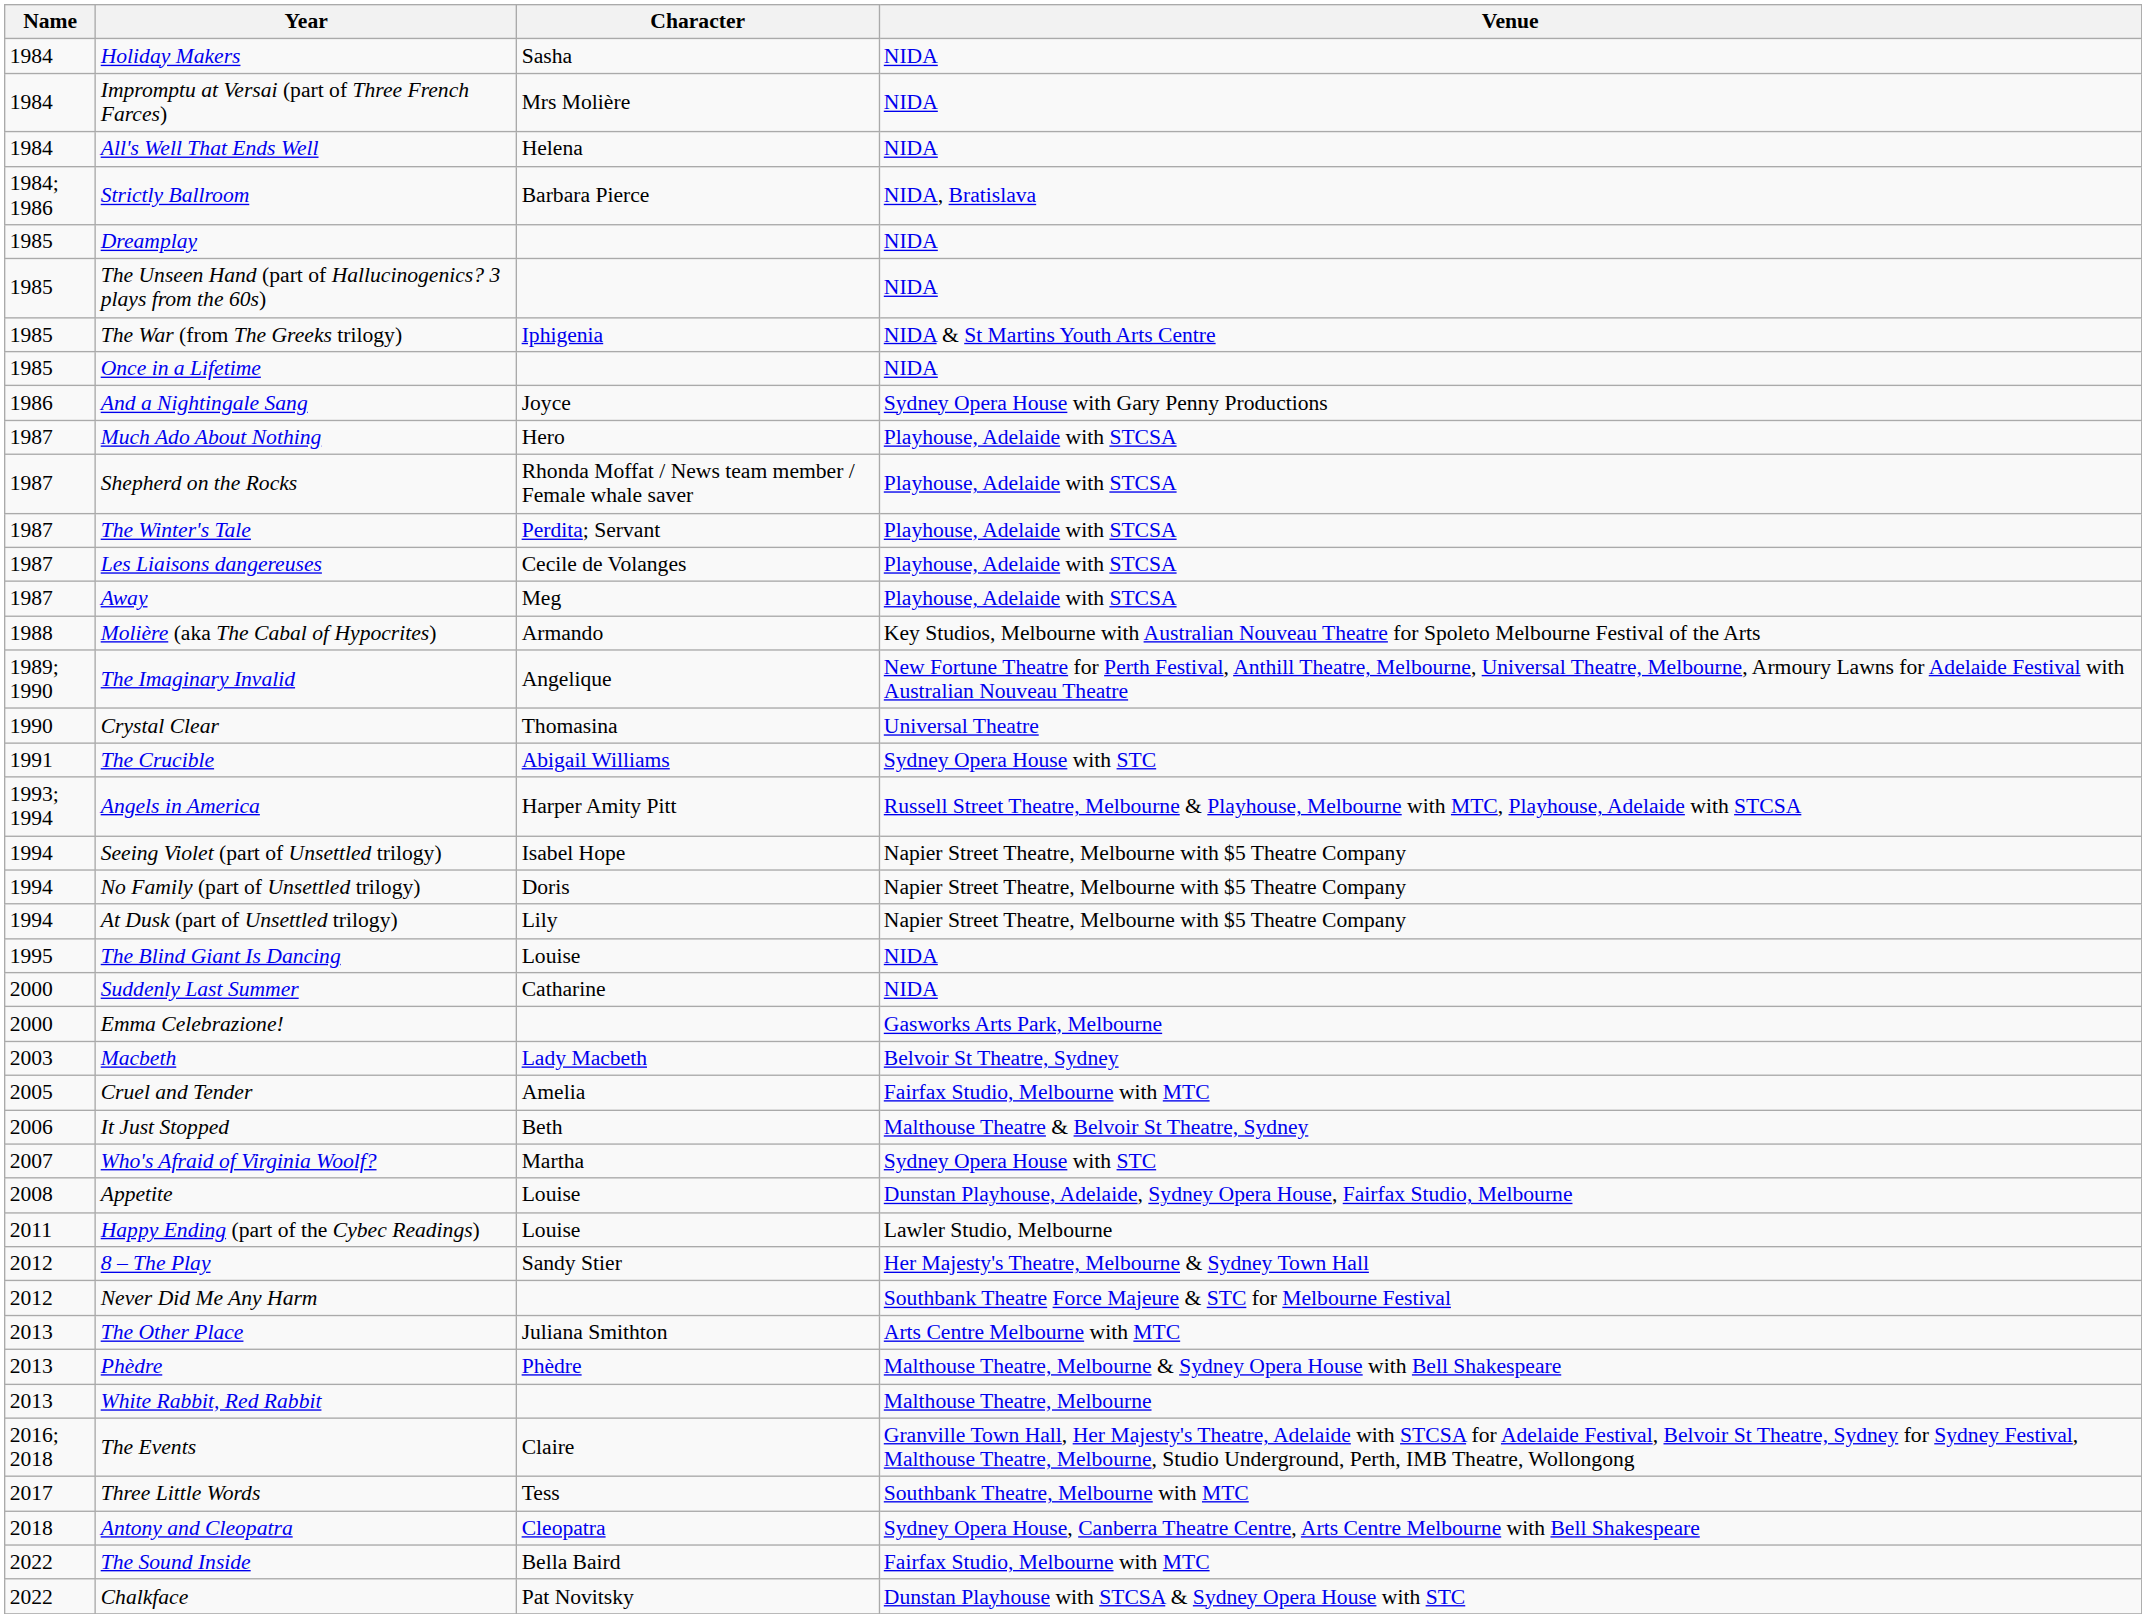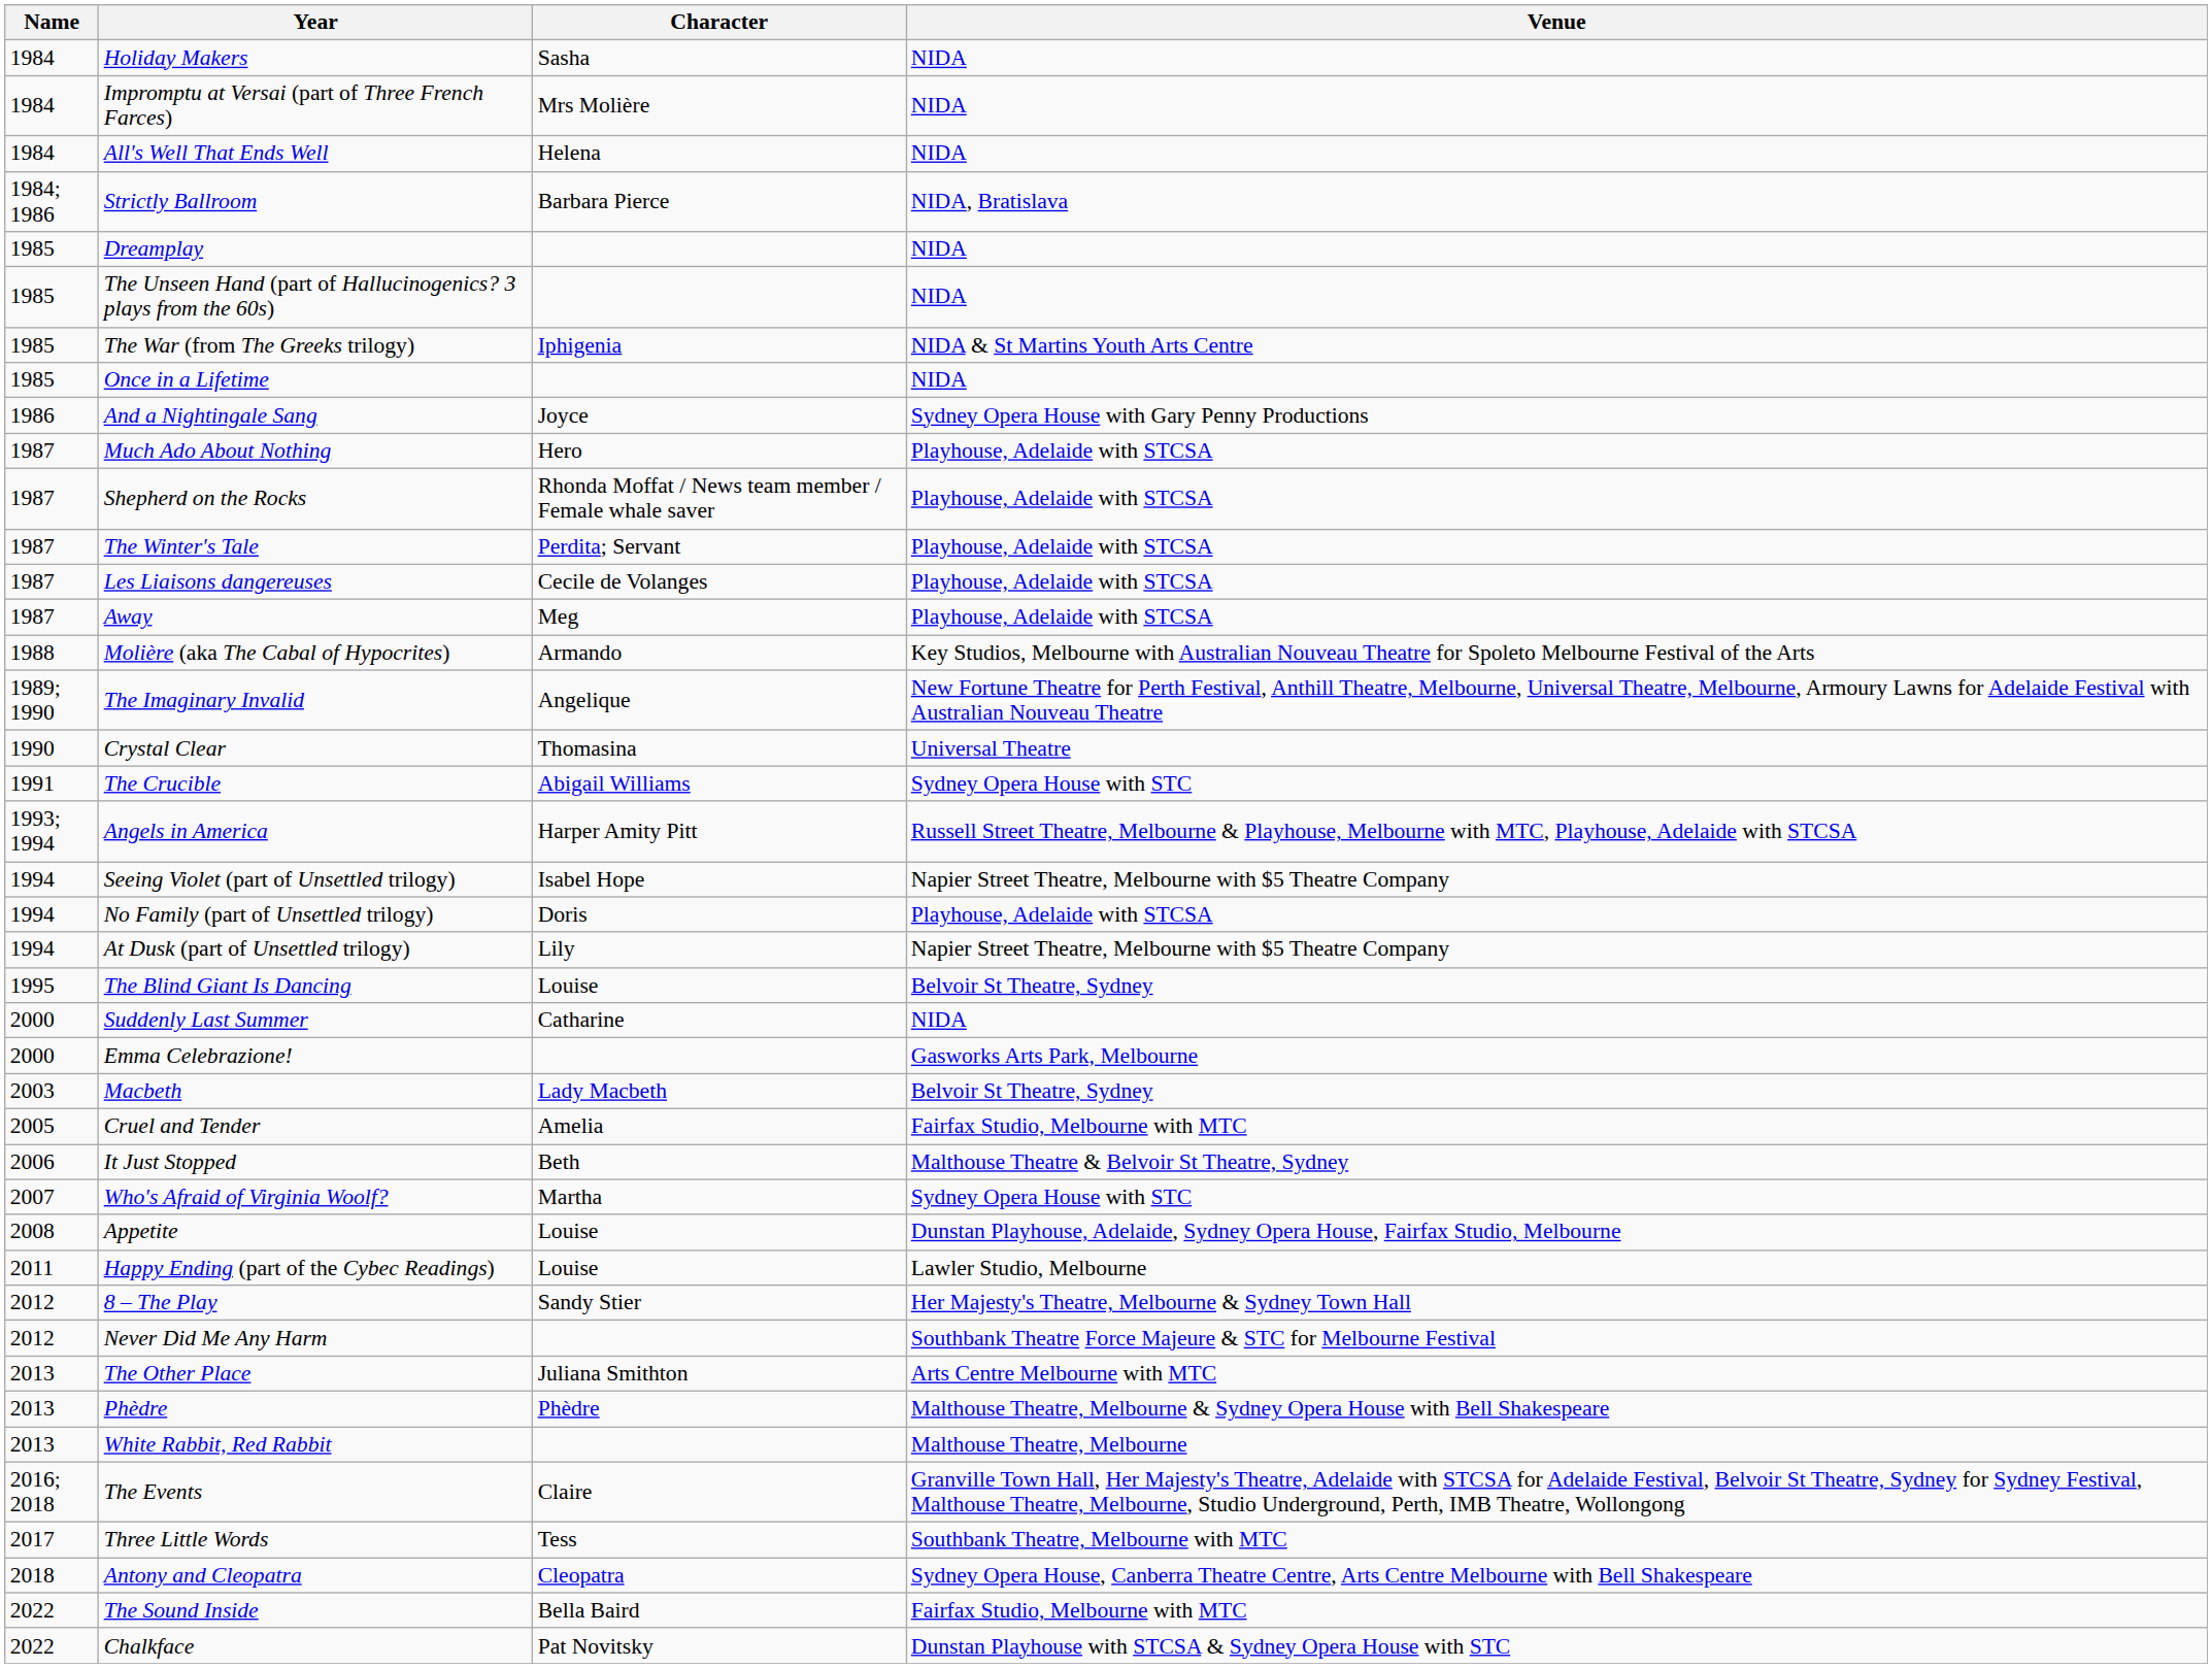No Family (part of Unsettled trilogy) | Venue: Napier Street Theatre, Melbourne with $5 Theatre Company -> Playhouse, Adelaide with STCSA
The Blind Giant Is Dancing | Venue: NIDA -> Belvoir St Theatre, Sydney
